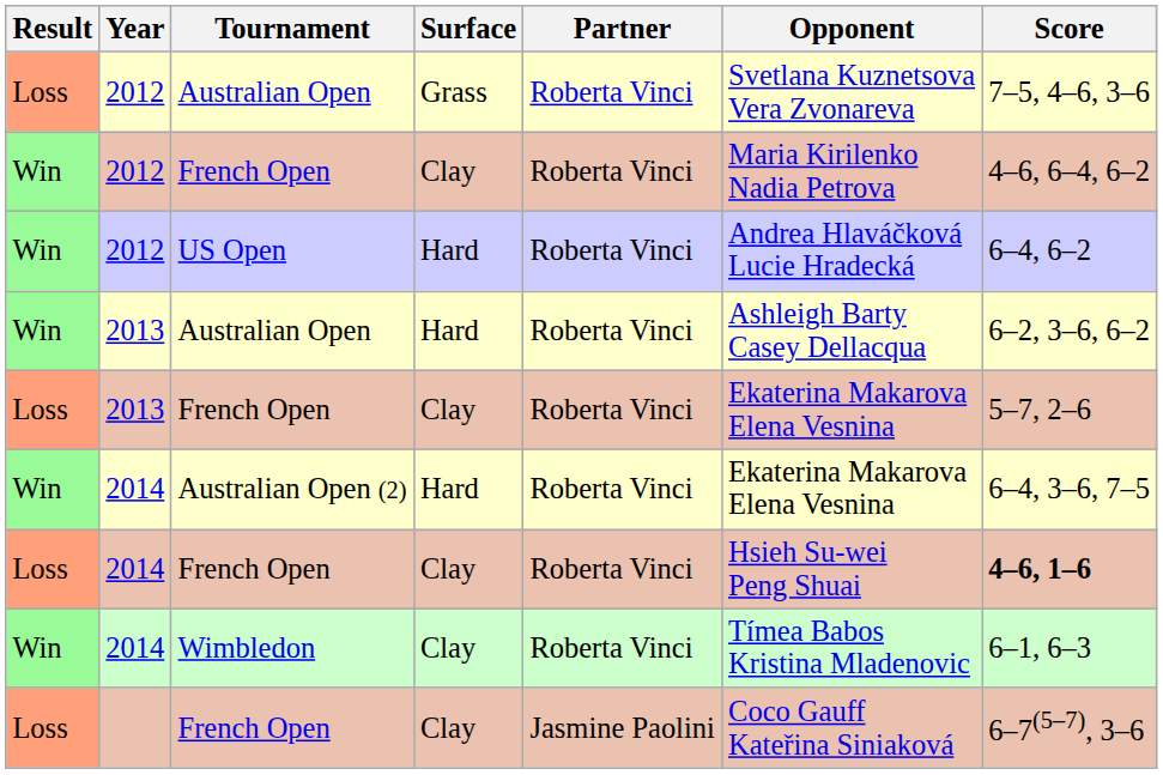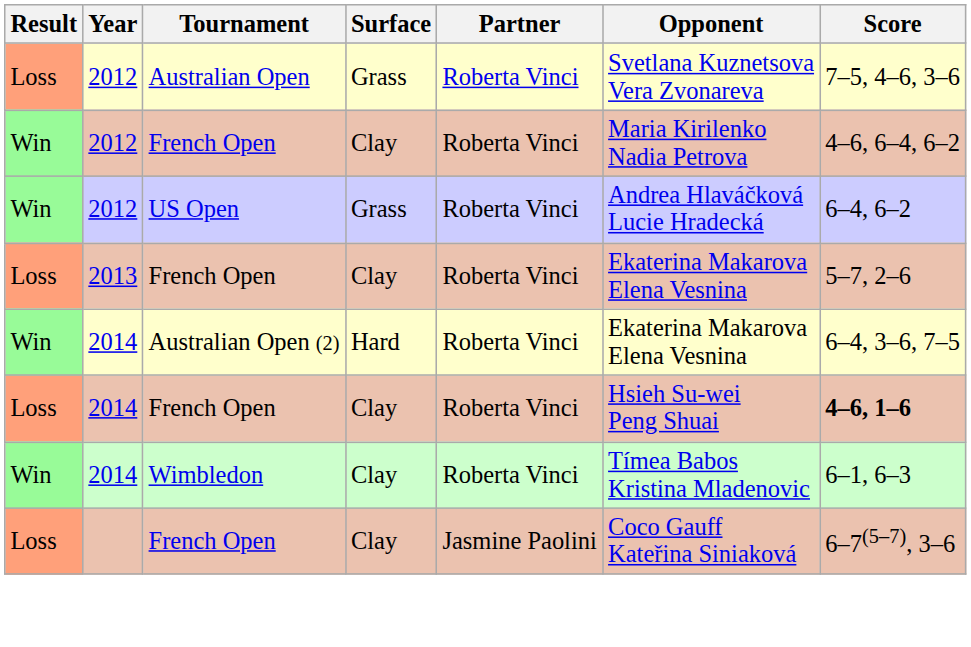US Open | Surface: Hard -> Grass
- row: Win | 2013 | Australian Open | Hard | Roberta Vinci | Ashleigh Barty Casey Dellacqua | 6–2, 3–6, 6–2
